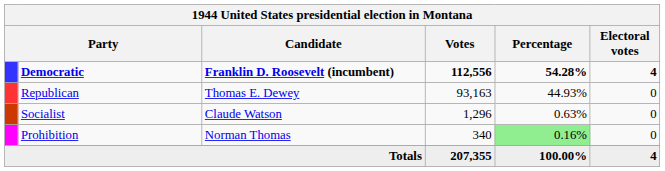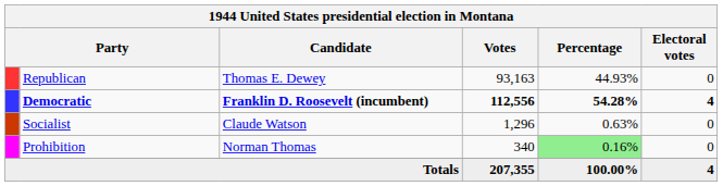rows swapped: Democratic <-> Republican
